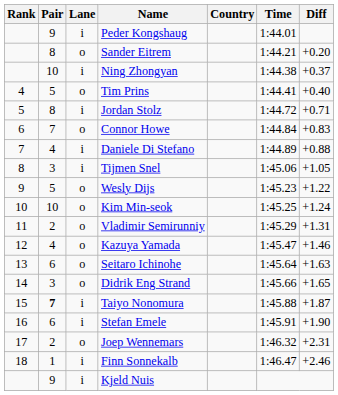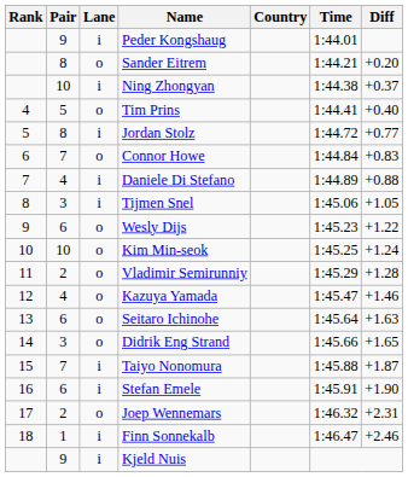Jordan Stolz | Diff: +0.71 -> +0.77
Wesly Dijs | Pair: 5 -> 6
Vladimir Semirunniy | Diff: +1.31 -> +1.28
Taiyo Nonomura | Pair: bold -> normal
